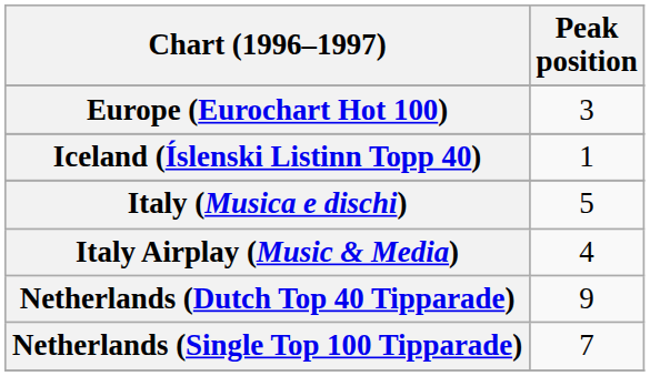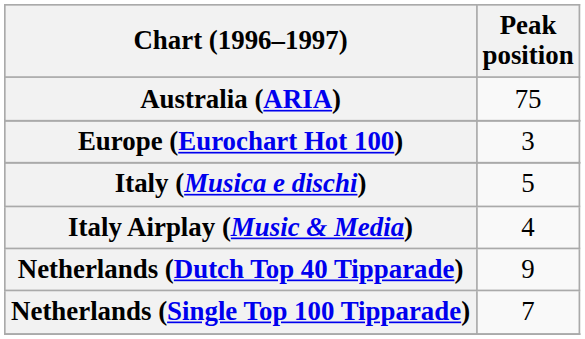+ row: Australia (ARIA) | 75
- row: Iceland (Íslenski Listinn Topp 40) | 1
